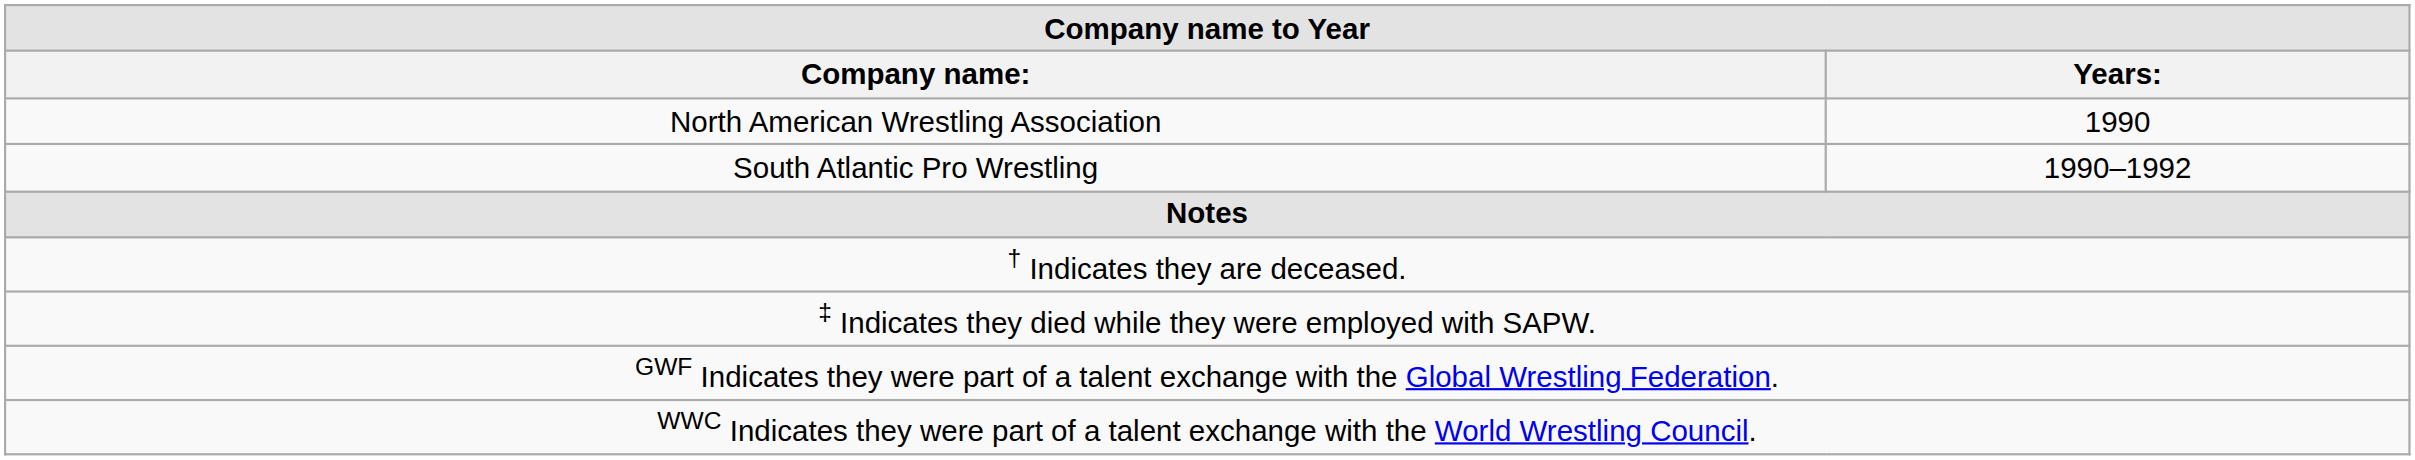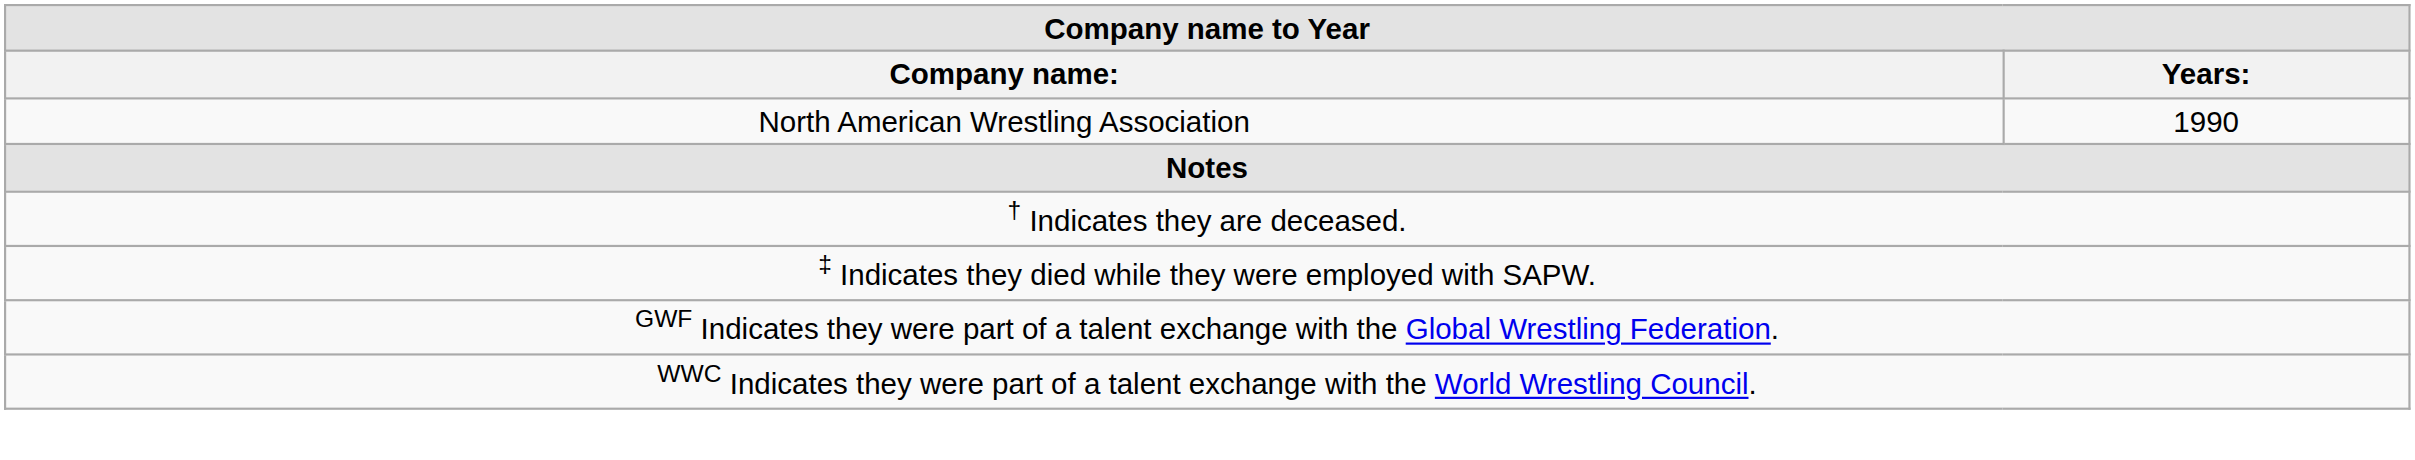- row: South Atlantic Pro Wrestling | 1990–1992
